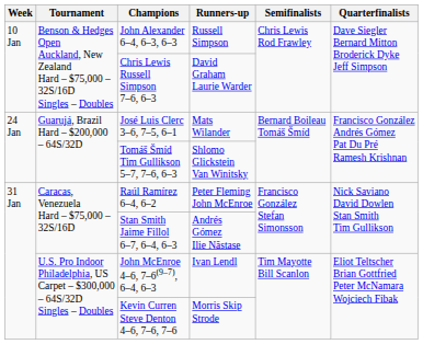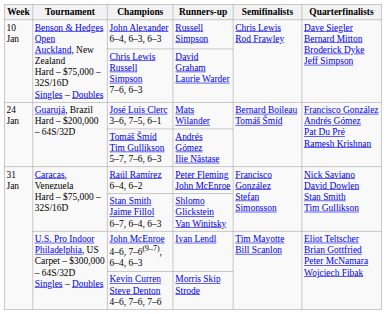Tomáš Šmíd Tim Gullikson 5–7, 7–6, 6–3 | Runners-up: Shlomo Glickstein Van Winitsky -> Andrés Gómez Ilie Năstase
Stan Smith Jaime Fillol 6–7, 6–4, 6–3 | Runners-up: Andrés Gómez Ilie Năstase -> Shlomo Glickstein Van Winitsky
